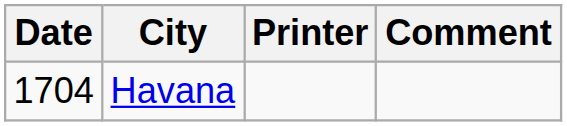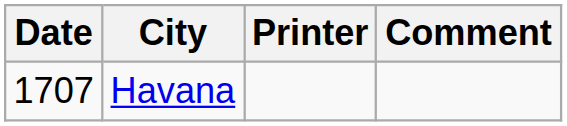Havana | Date: 1704 -> 1707
